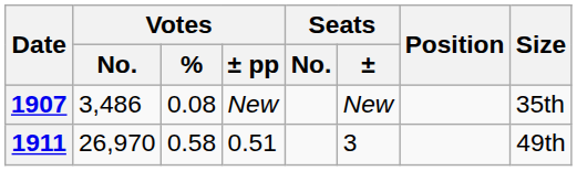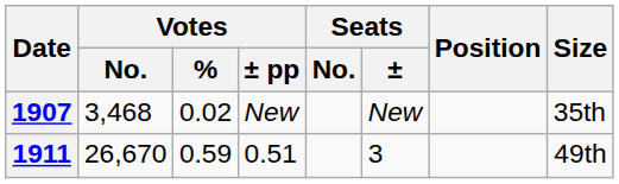1907 | Votes / No.: 3,486 -> 3,468
1907 | Votes / %: 0.08 -> 0.02
1911 | Votes / No.: 26,970 -> 26,670
1911 | Votes / %: 0.58 -> 0.59
